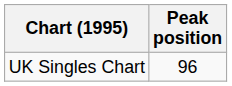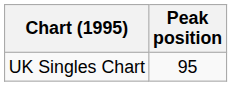UK Singles Chart | Peak position: 96 -> 95
